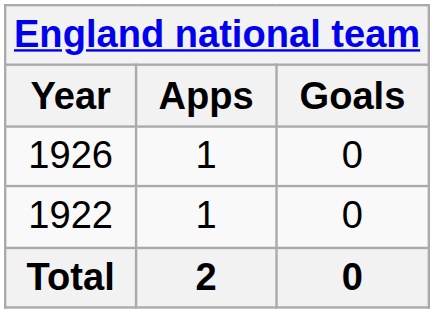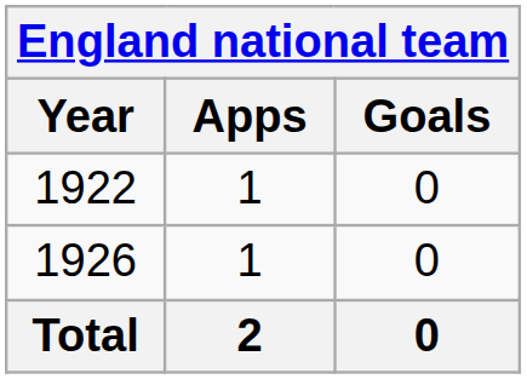rows swapped: 1922 <-> 1926
